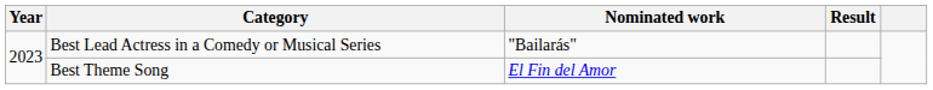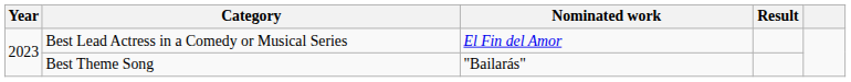Best Lead Actress in a Comedy or Musical Series | Nominated work: "Bailarás" -> El Fin del Amor
Best Theme Song | Nominated work: El Fin del Amor -> "Bailarás"
